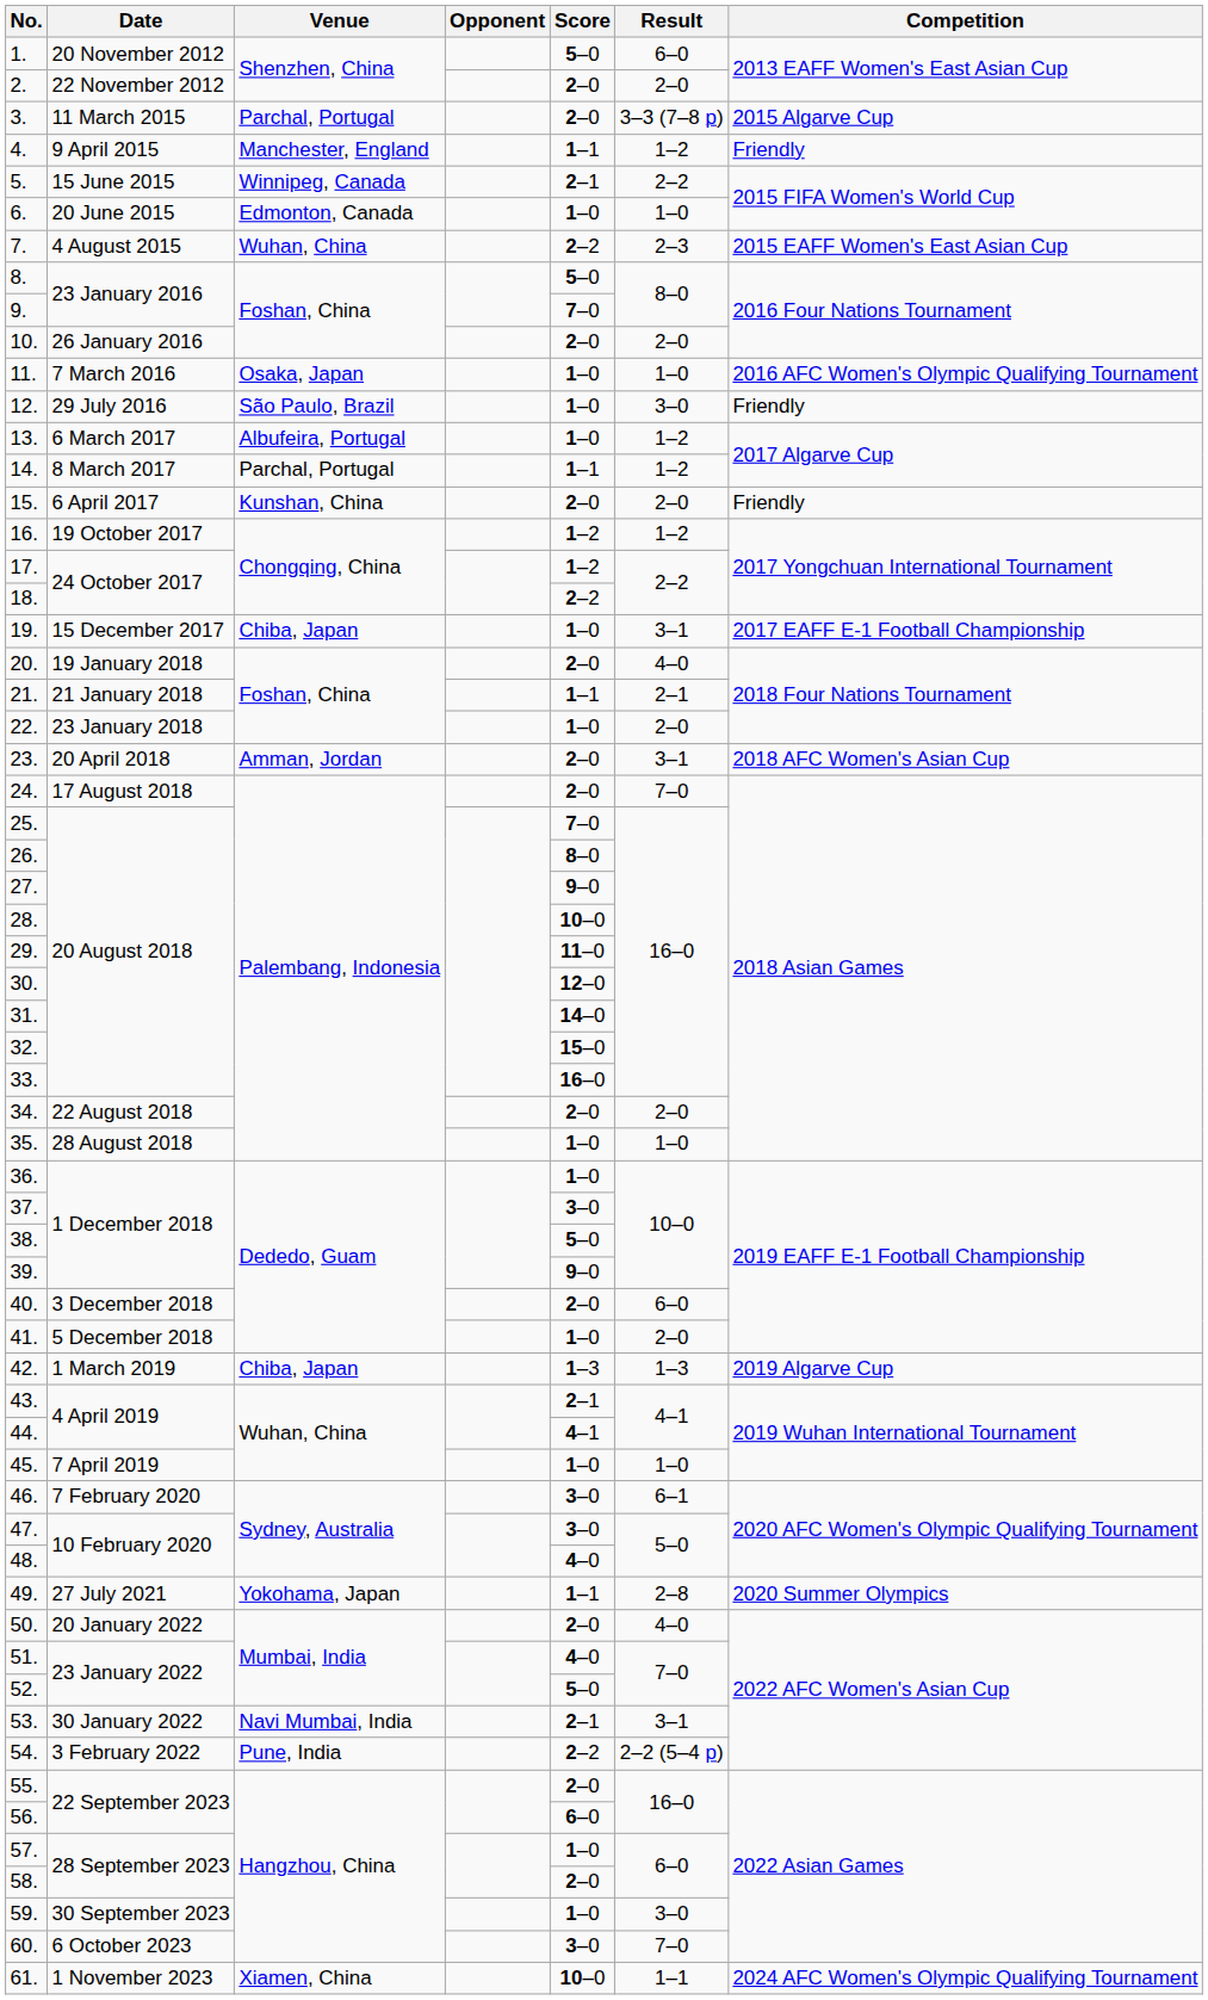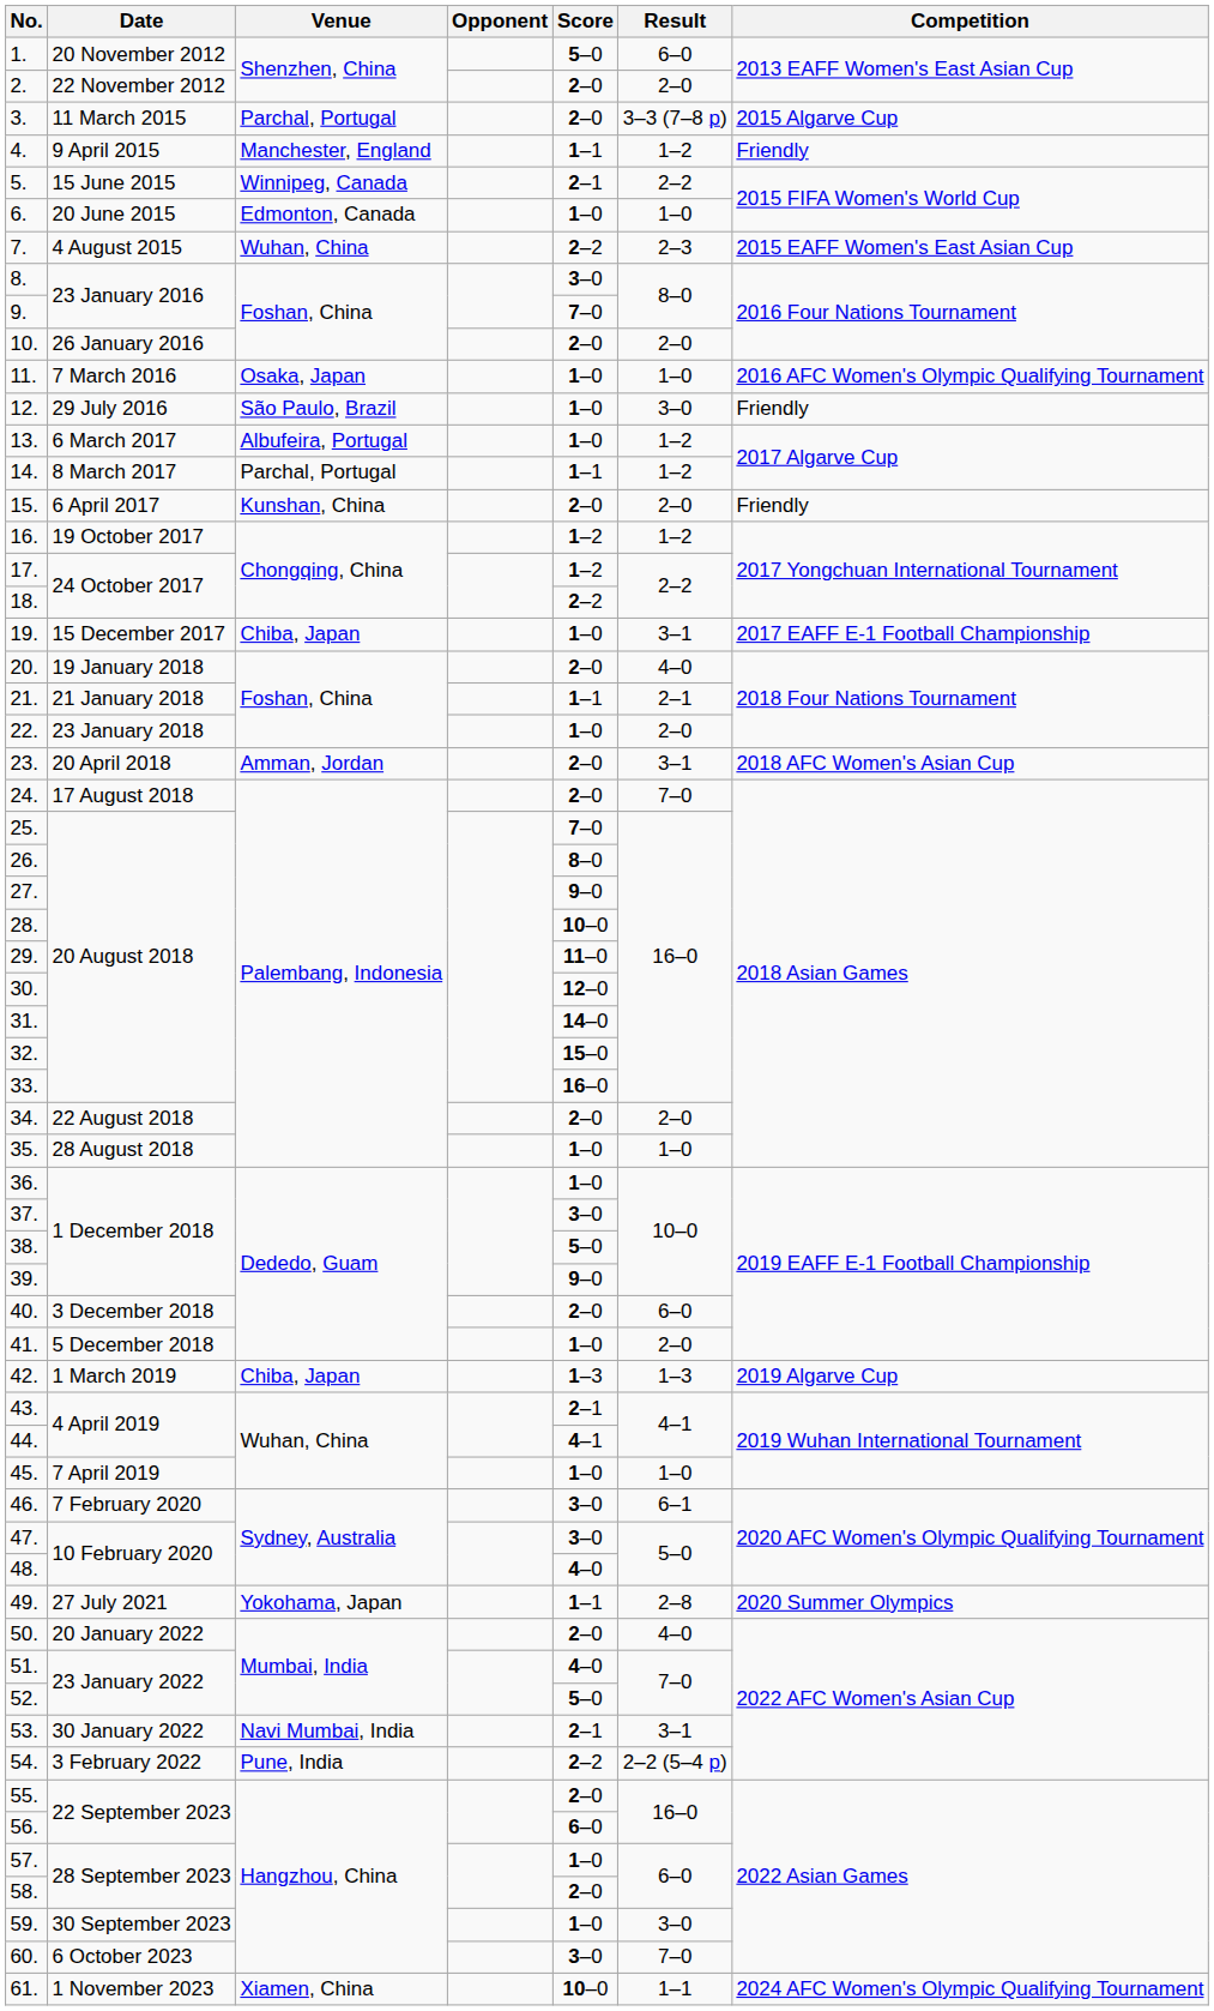8. | Score: 5–0 -> 3–0
